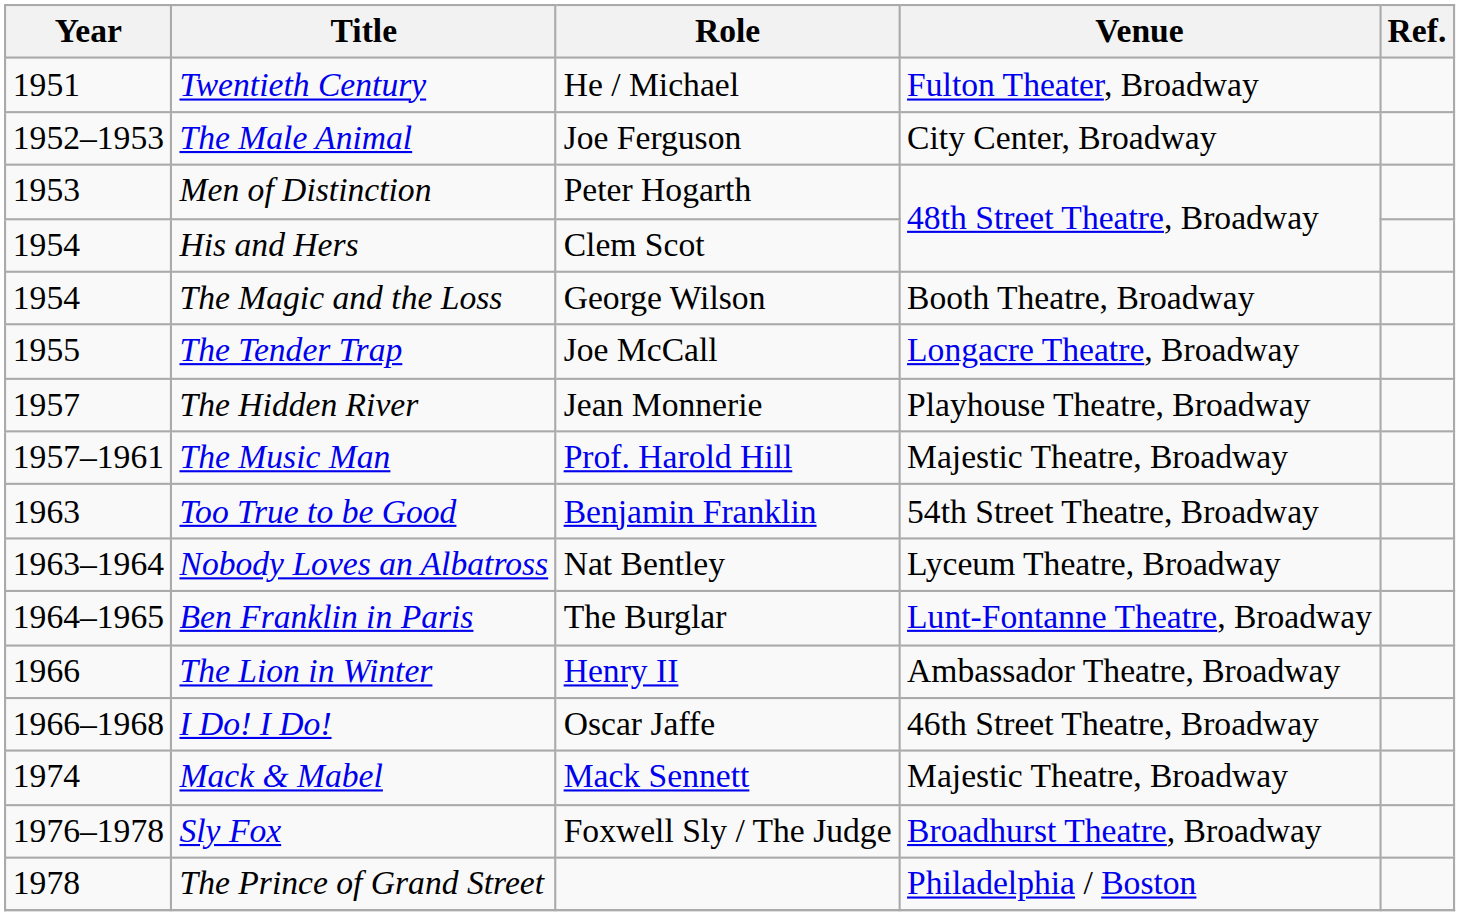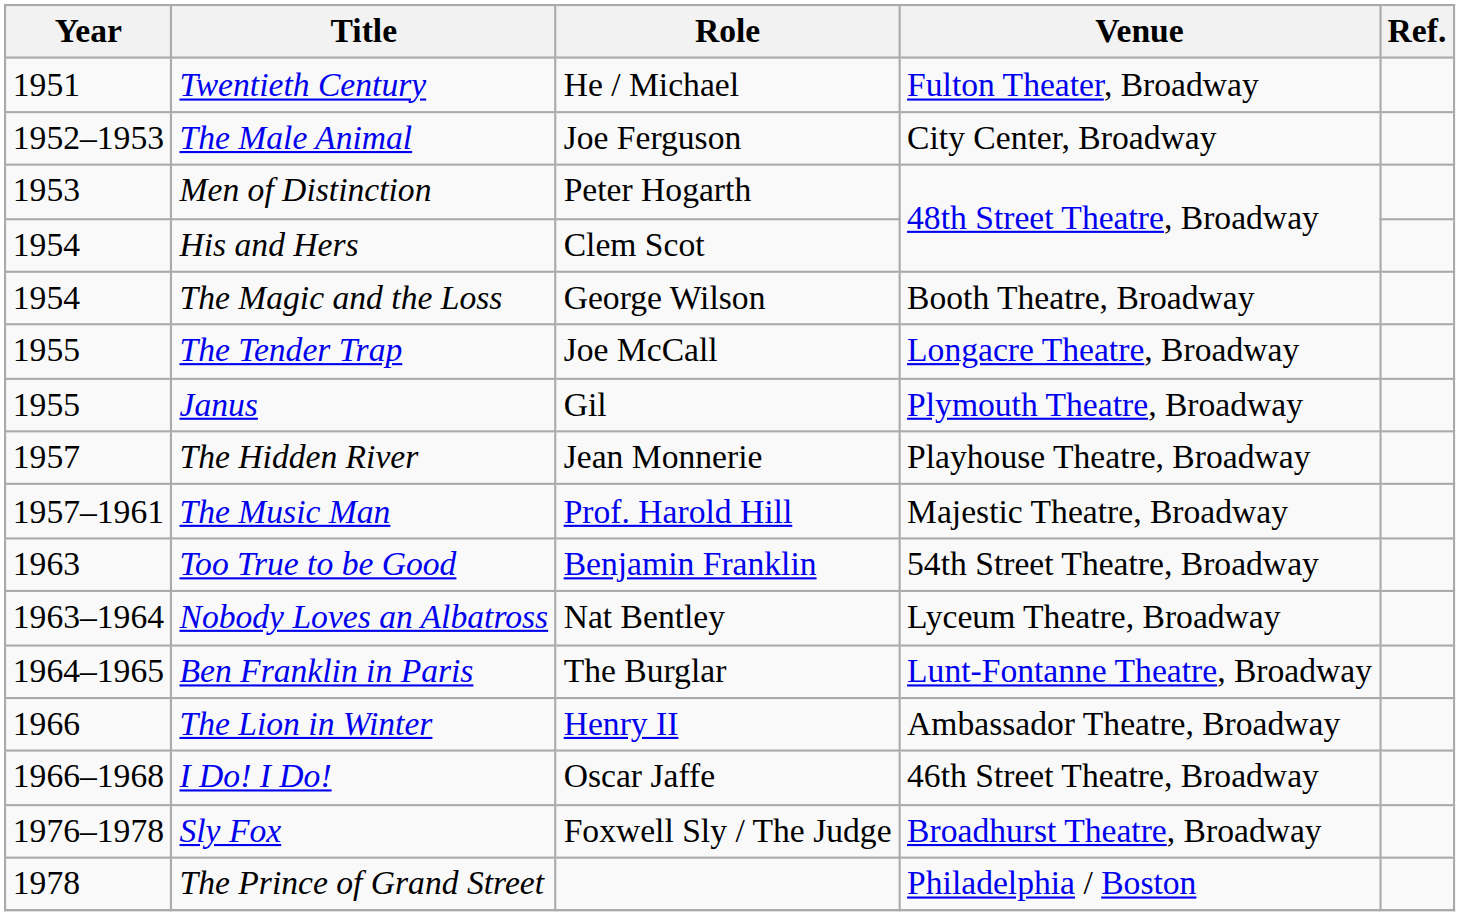+ row: 1955 | Janus | Gil | Plymouth Theatre, Broadway
- row: 1974 | Mack & Mabel | Mack Sennett | Majestic Theatre, Broadway
